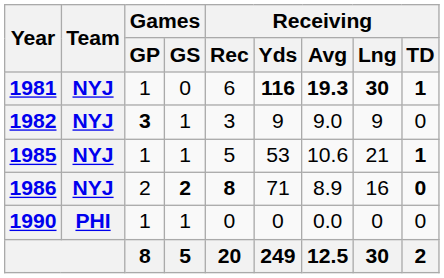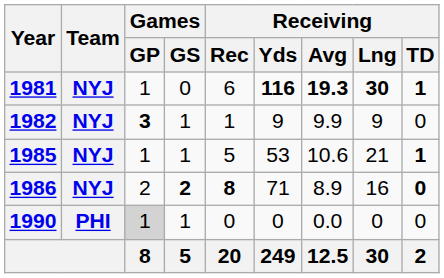1982 | Receiving / Rec: 3 -> 1
1982 | Receiving / Avg: 9.0 -> 9.9
1990 | Games / GP: no background -> lightgrey background
